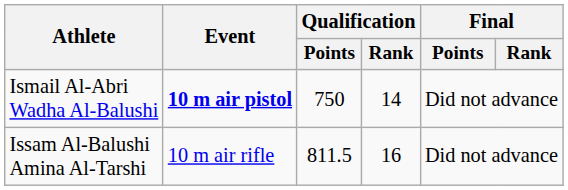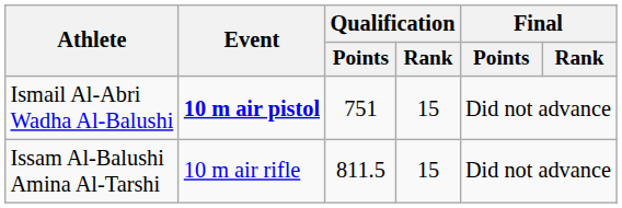Ismail Al-Abri Wadha Al-Balushi | Qualification / Points: 750 -> 751
Ismail Al-Abri Wadha Al-Balushi | Qualification / Rank: 14 -> 15
Issam Al-Balushi Amina Al-Tarshi | Qualification / Rank: 16 -> 15
